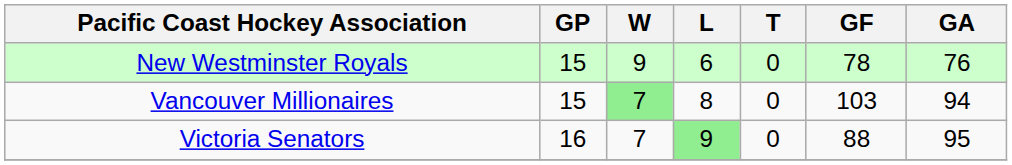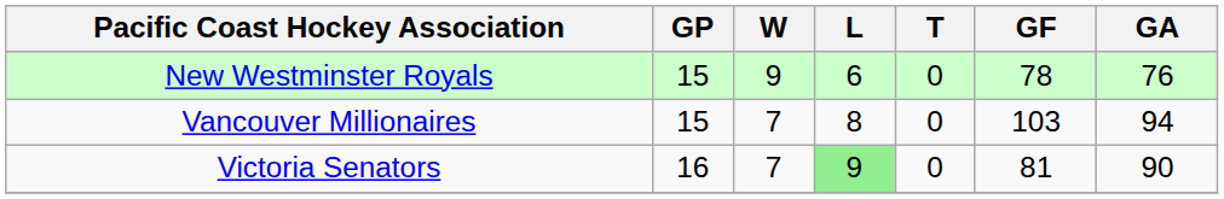Vancouver Millionaires | W: lightgreen background -> no background
Victoria Senators | GF: 88 -> 81
Victoria Senators | GA: 95 -> 90
